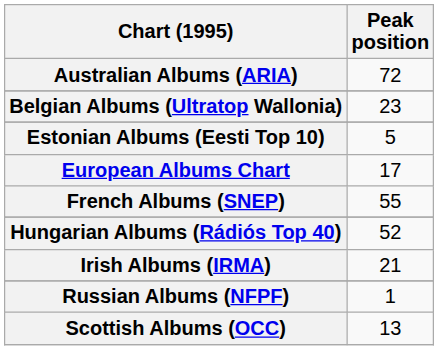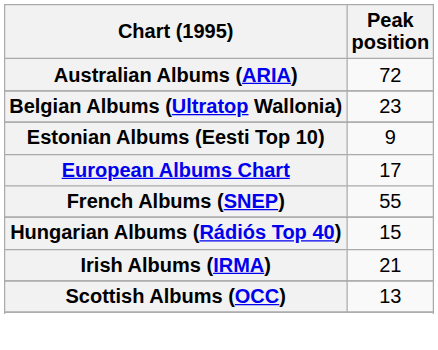Estonian Albums (Eesti Top 10) | Peak position: 5 -> 9
Hungarian Albums (Rádiós Top 40) | Peak position: 52 -> 15
- row: Russian Albums (NFPF) | 1
